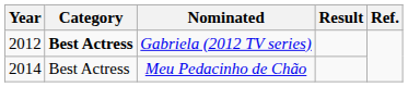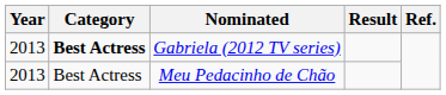Gabriela (2012 TV series) | Year: 2012 -> 2013
Meu Pedacinho de Chão | Year: 2014 -> 2013
